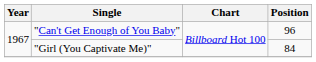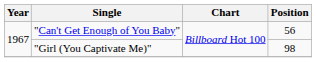"Can't Get Enough of You Baby" | Position: 96 -> 56
"Girl (You Captivate Me)" | Position: 84 -> 98
